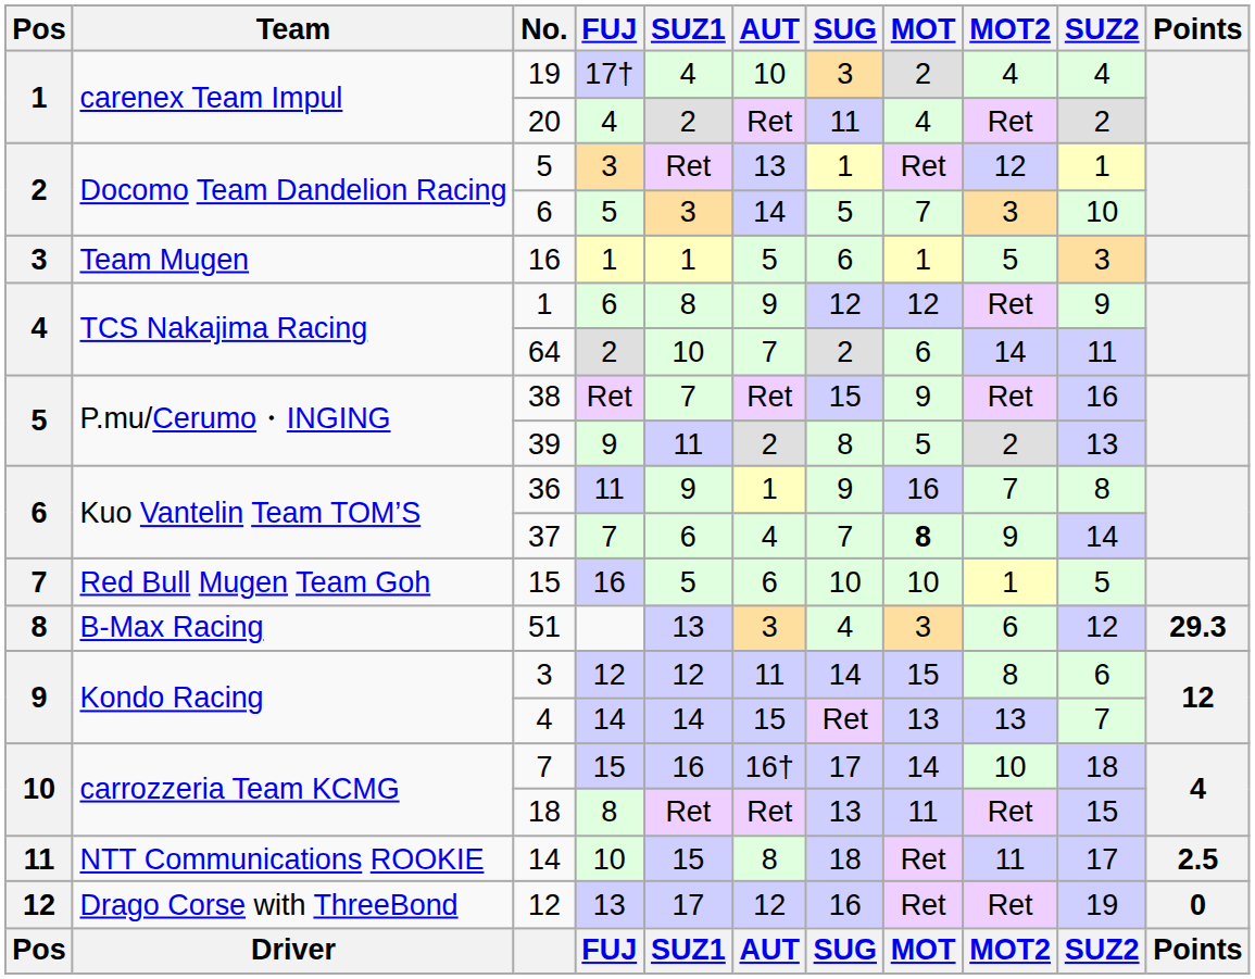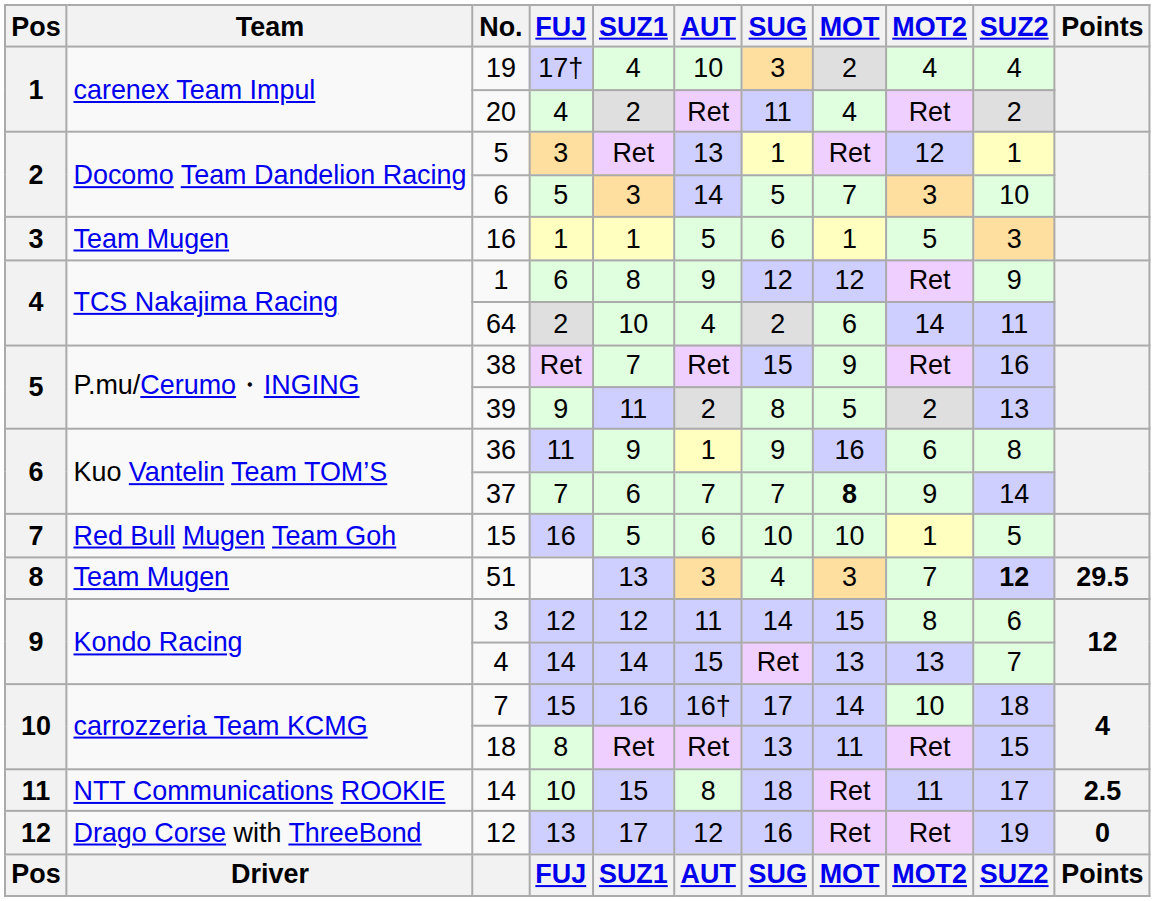64 | AUT: 7 -> 4
36 | MOT2: 7 -> 6
37 | AUT: 4 -> 7
51 | Team: B-Max Racing -> Team Mugen
51 | MOT2: 6 -> 7
51 | SUZ2: normal -> bold
51 | Points: 29.3 -> 29.5
